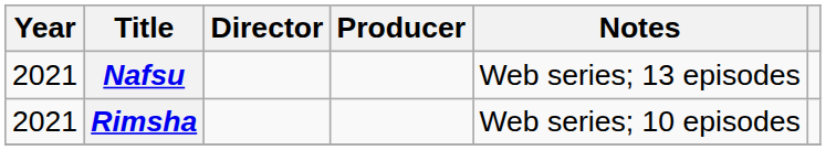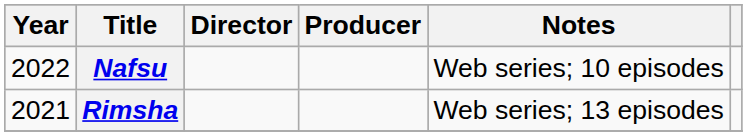Nafsu | Year: 2021 -> 2022
Nafsu | Notes: Web series; 13 episodes -> Web series; 10 episodes
Rimsha | Notes: Web series; 10 episodes -> Web series; 13 episodes
